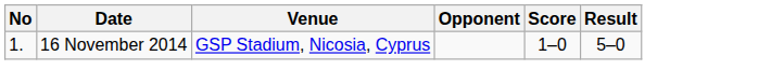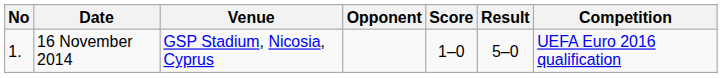+ column: Competition | UEFA Euro 2016 qualification
